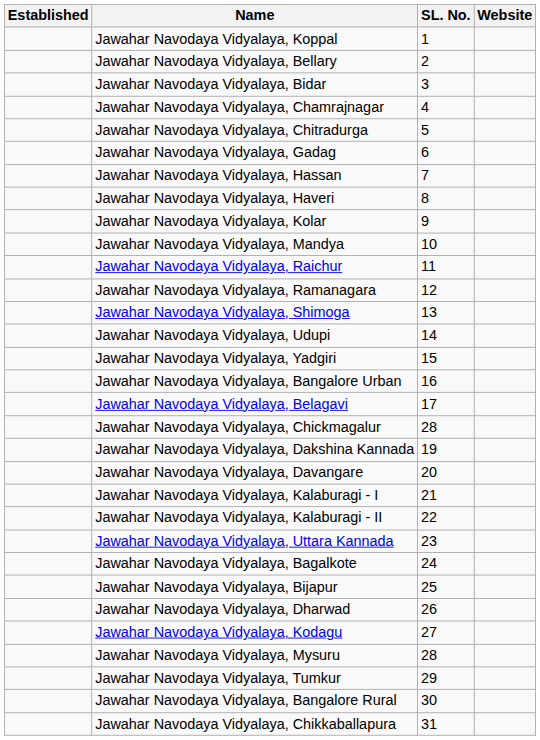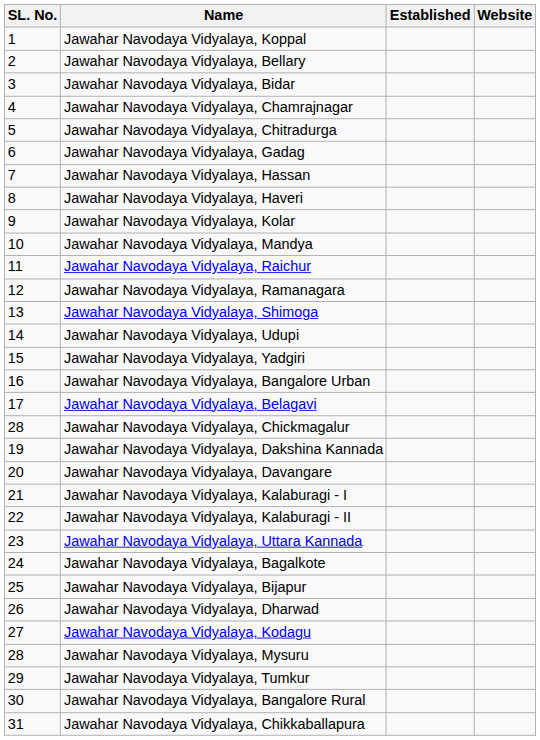columns swapped: SL. No. <-> Established
